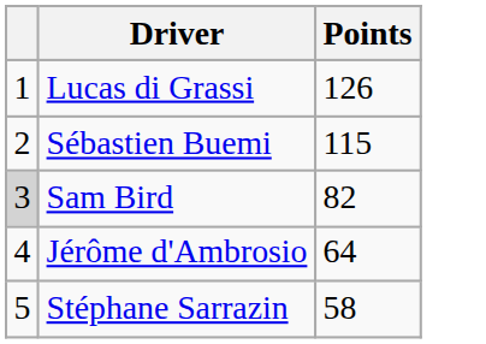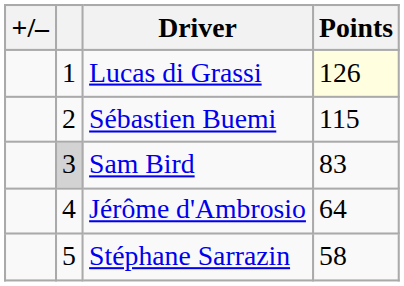+ column: +/–
Lucas di Grassi | Points: no background -> lightyellow background
Sam Bird | Points: 82 -> 83
